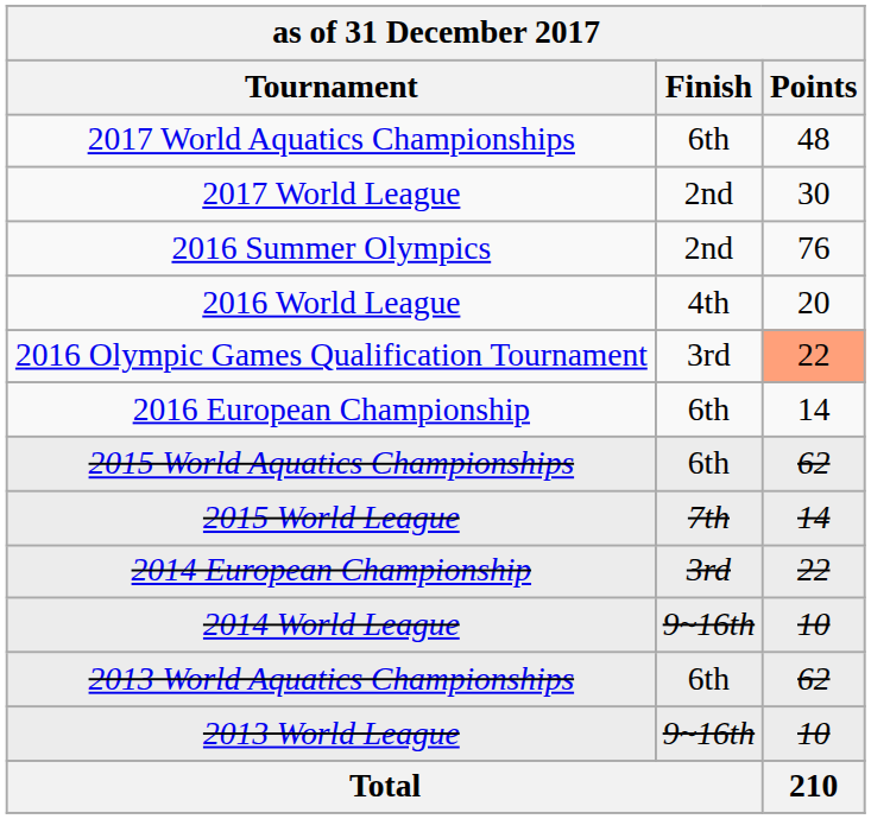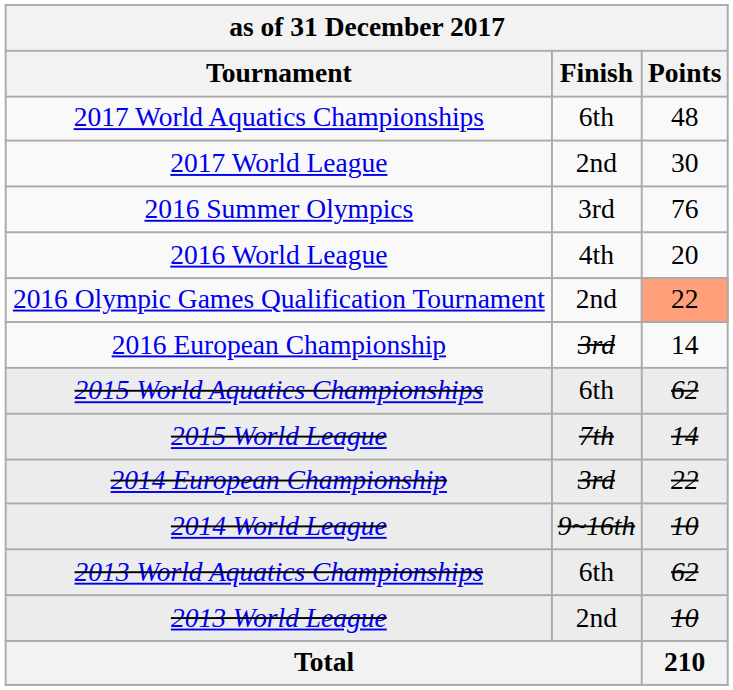2016 Summer Olympics | Finish: 2nd -> 3rd
2016 Olympic Games Qualification Tournament | Finish: 3rd -> 2nd
2016 European Championship | Finish: 6th -> 3rd
2013 World League | Finish: 9~16th -> 2nd
